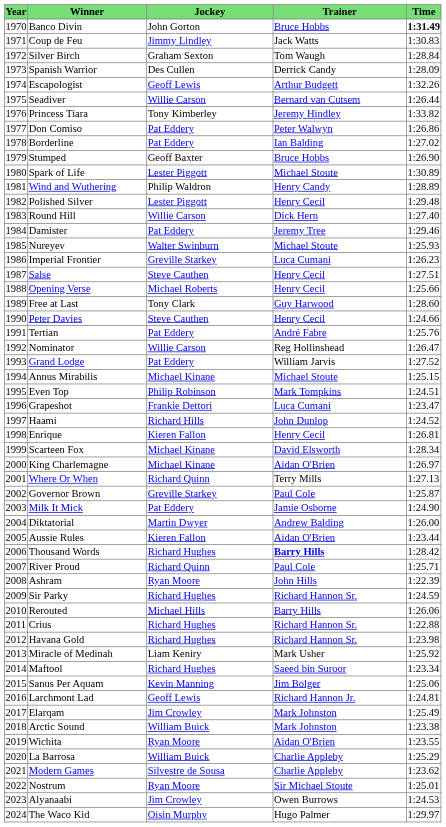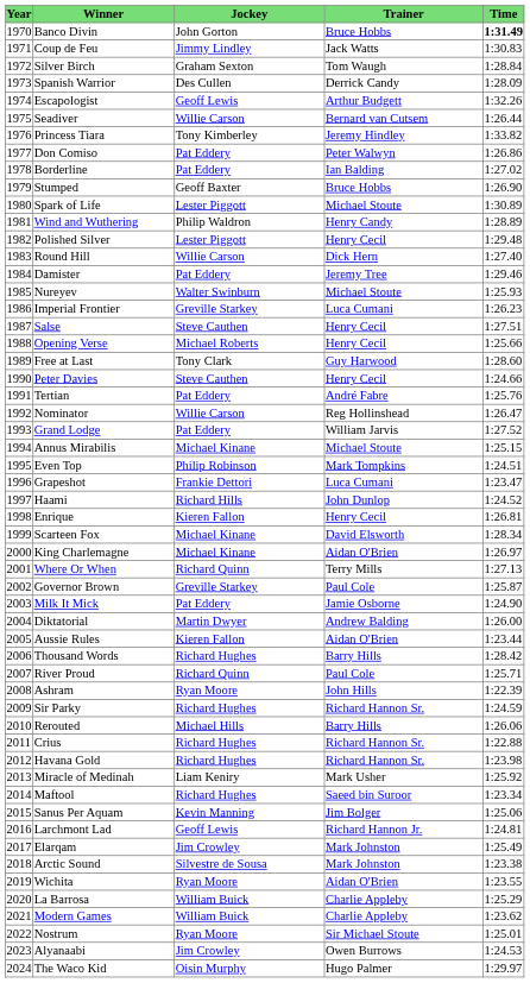Thousand Words | Trainer: bold -> normal
Arctic Sound | Jockey: William Buick -> Silvestre de Sousa
Modern Games | Jockey: Silvestre de Sousa -> William Buick
